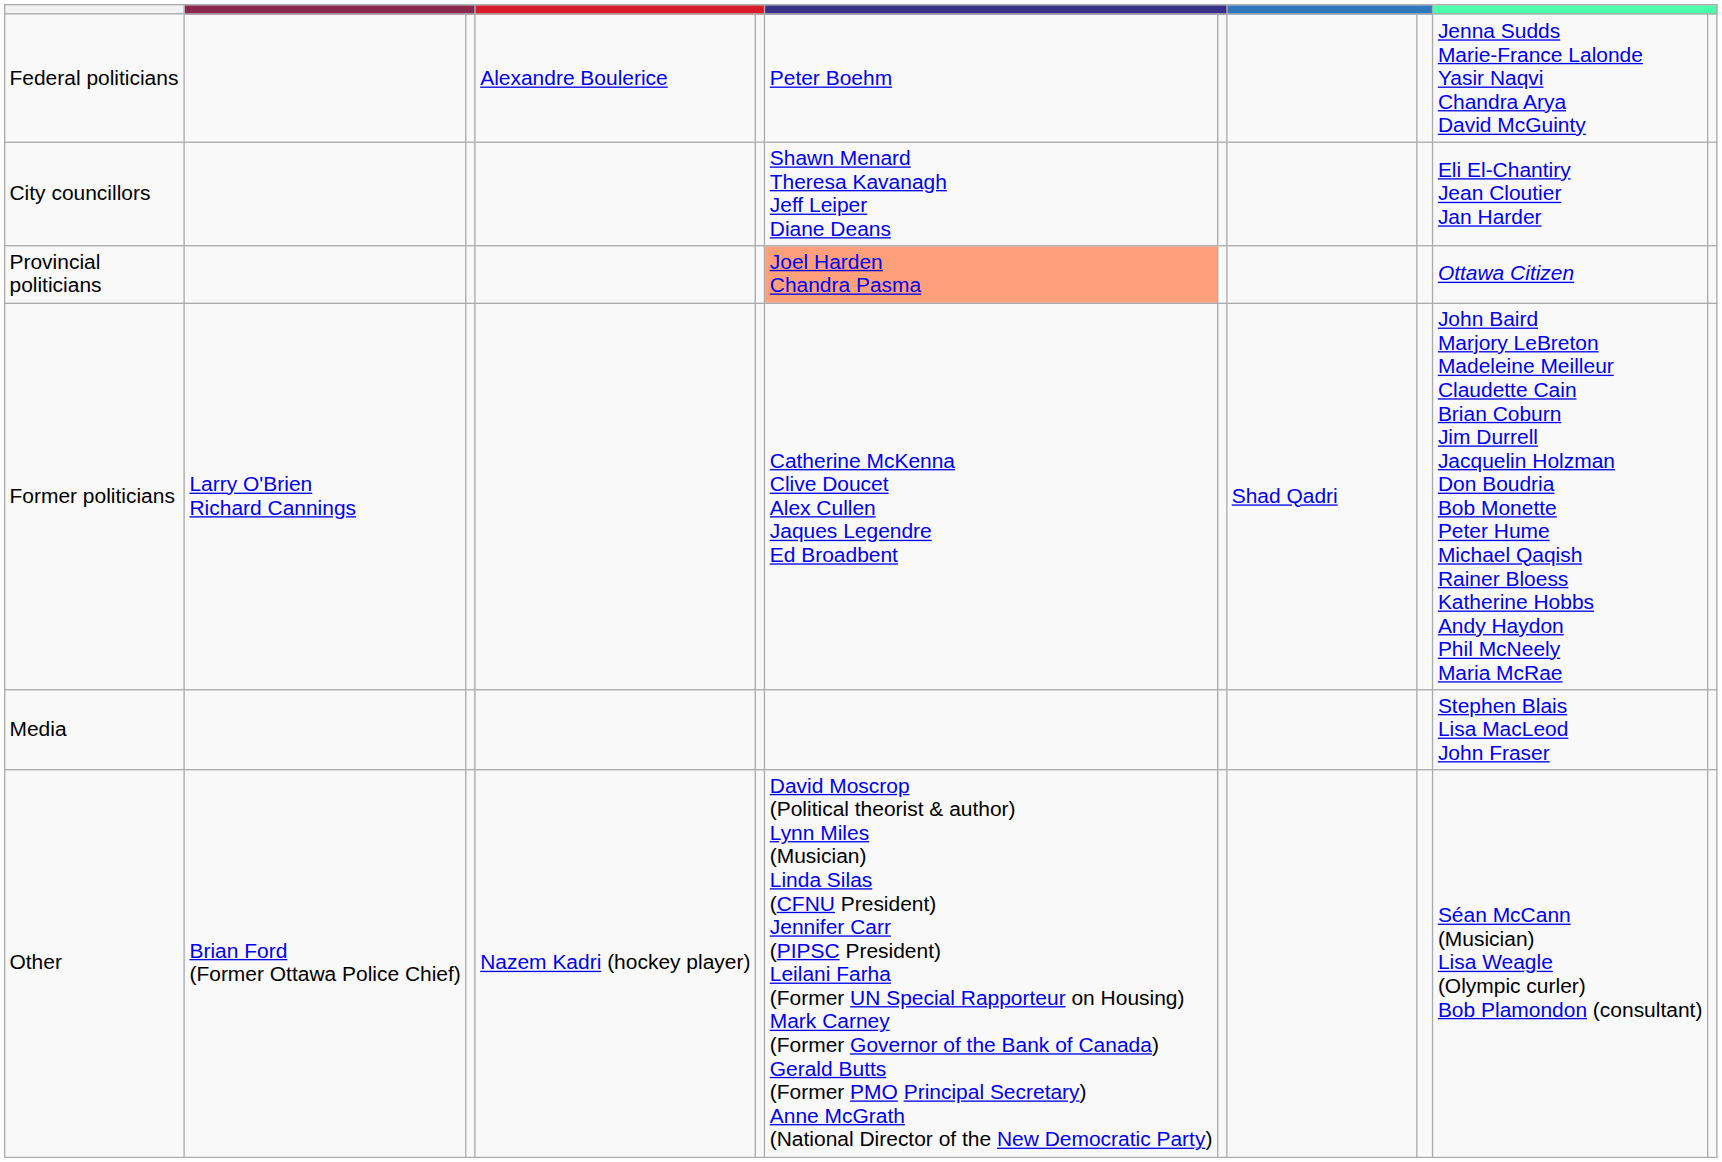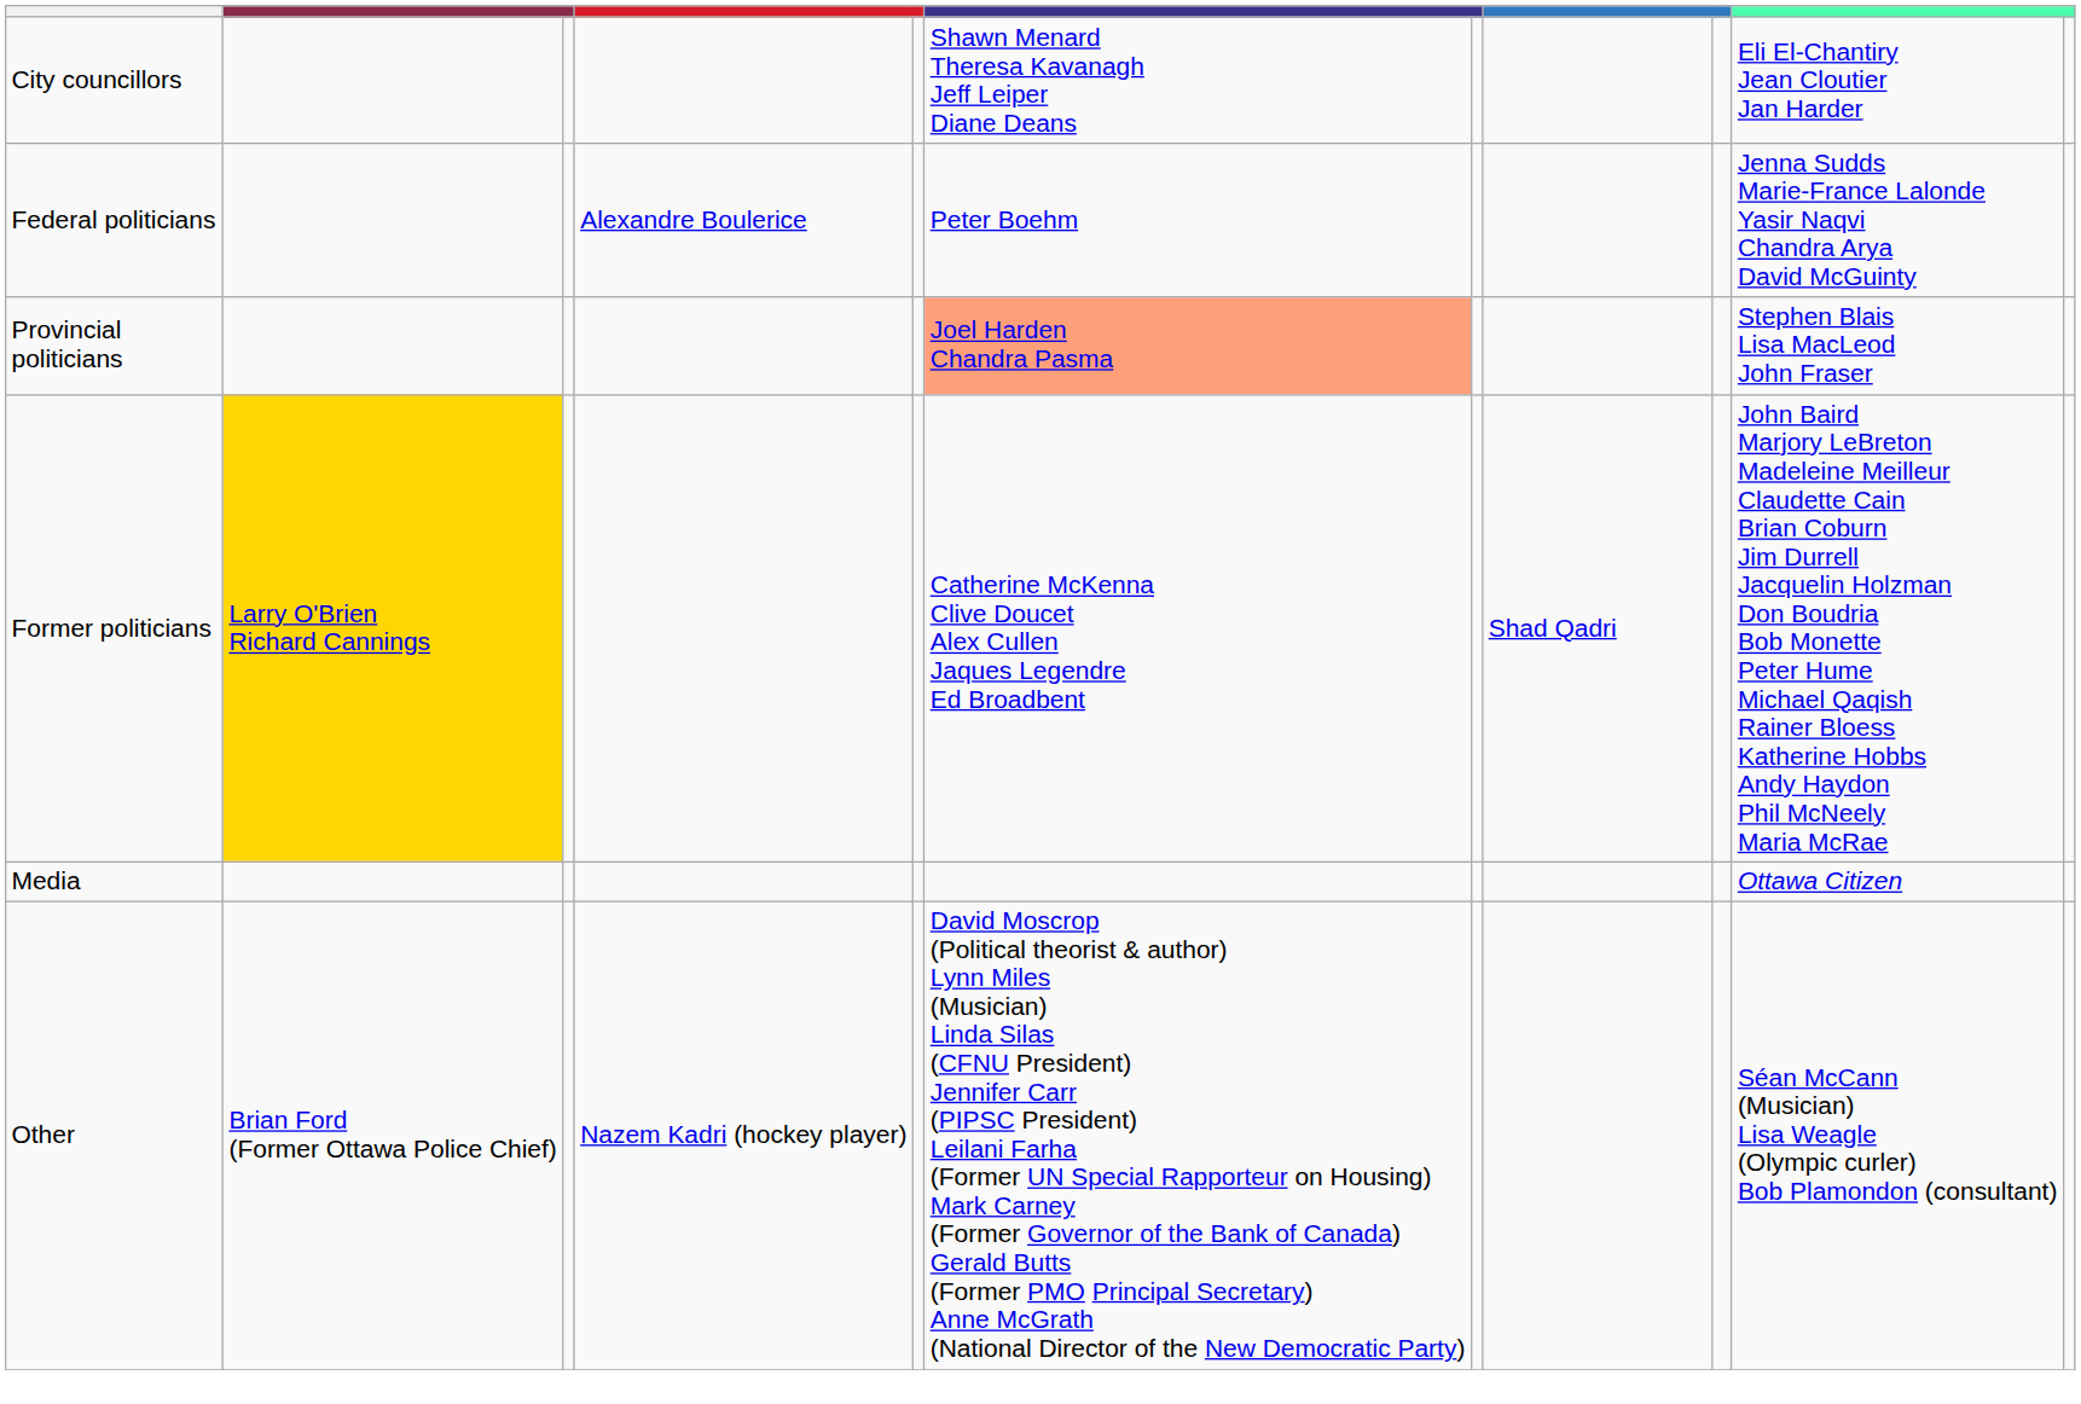rows swapped: City councillors <-> Federal politicians
Provincial politicians | column 10: Ottawa Citizen -> Stephen Blais Lisa MacLeod John Fraser
Former politicians | column 2: no background -> gold background
Media | column 10: Stephen Blais Lisa MacLeod John Fraser -> Ottawa Citizen
